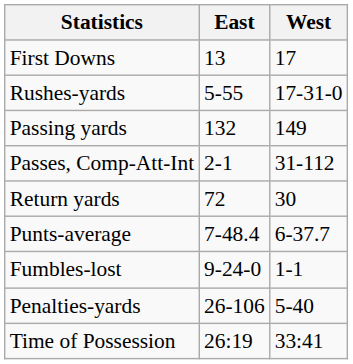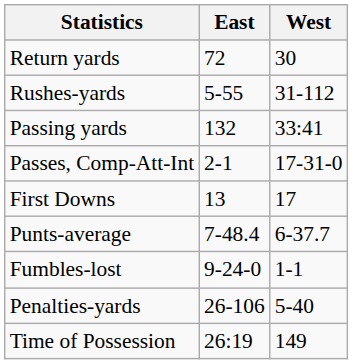rows swapped: First Downs <-> Return yards
Rushes-yards | West: 17-31-0 -> 31-112
Passing yards | West: 149 -> 33:41
Passes, Comp-Att-Int | West: 31-112 -> 17-31-0
Time of Possession | West: 33:41 -> 149
